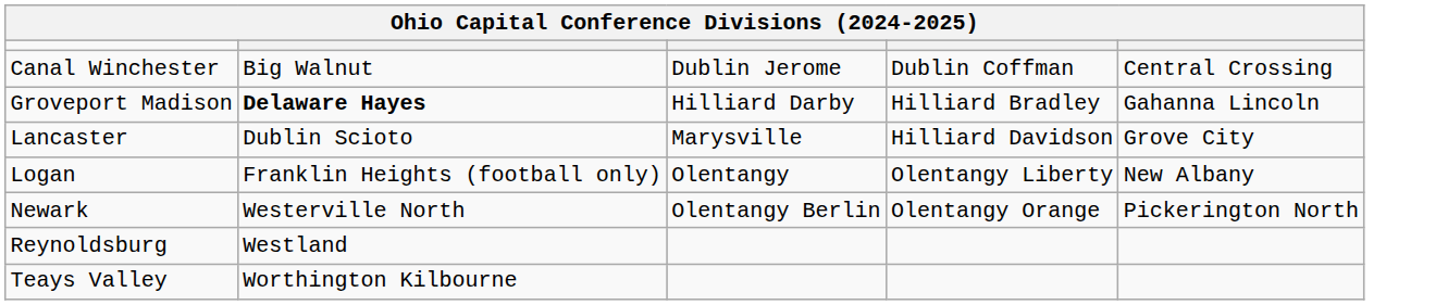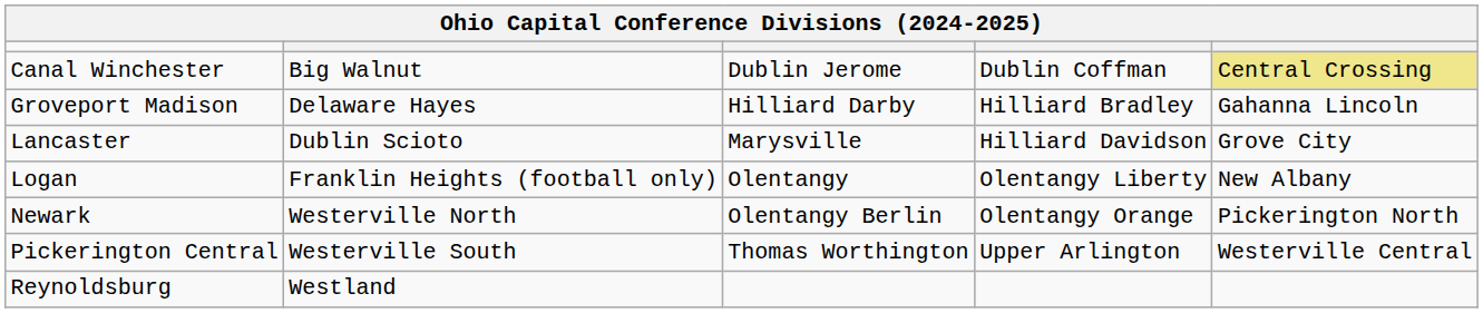Canal Winchester | column 5: no background -> khaki background
Groveport Madison | column 2: bold -> normal
+ row: Pickerington Central | Westerville South | Thomas Worthington | Upper Arlington | Westerville Central
- row: Teays Valley | Worthington Kilbourne
